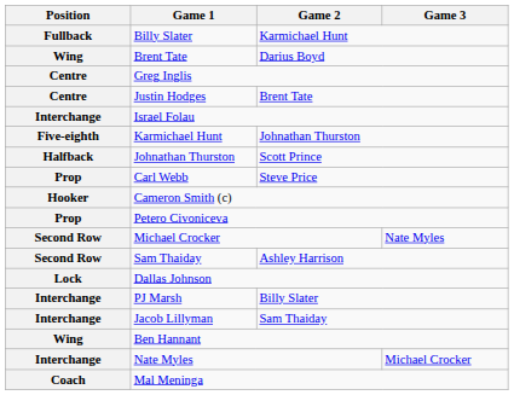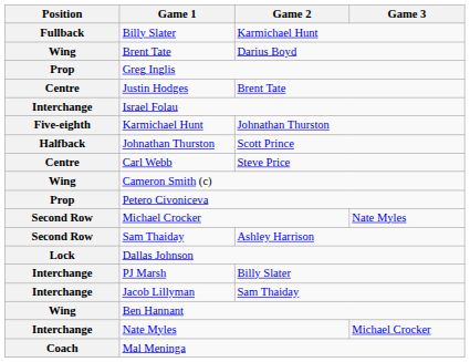Greg Inglis | Position: Centre -> Prop
Carl Webb | Position: Prop -> Centre
Cameron Smith (c) | Position: Hooker -> Wing
